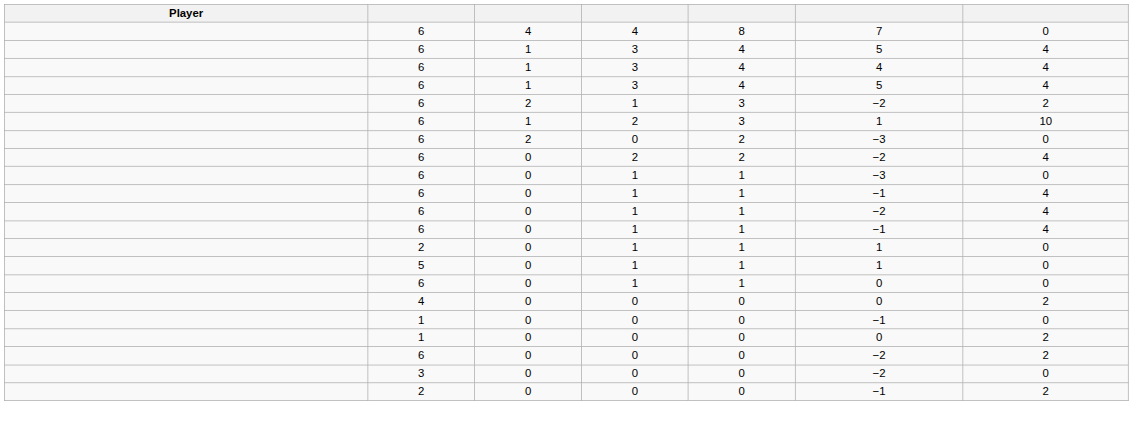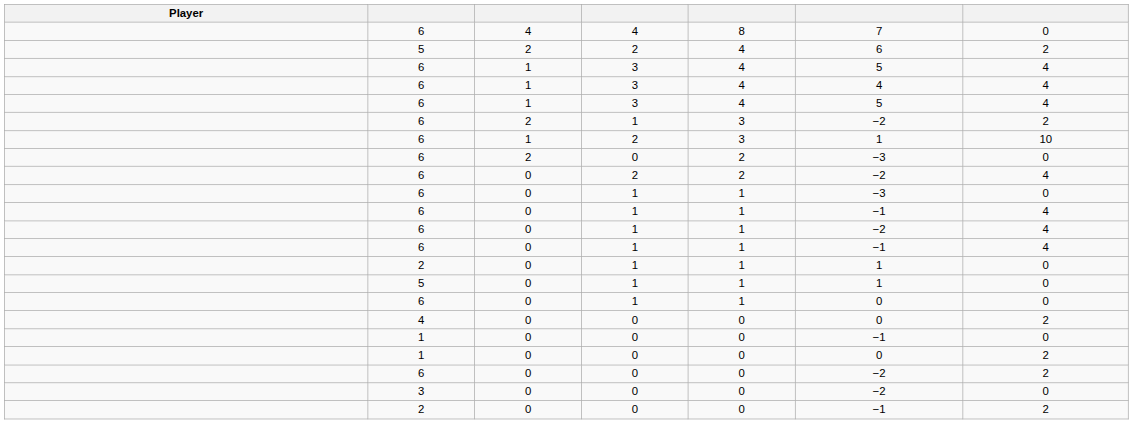+ row: 5 | 2 | 2 | 4 | 6 | 2
